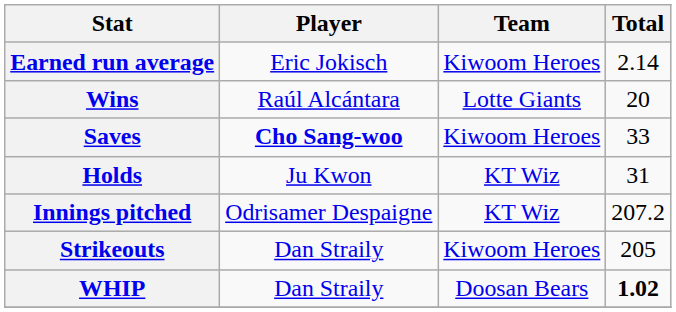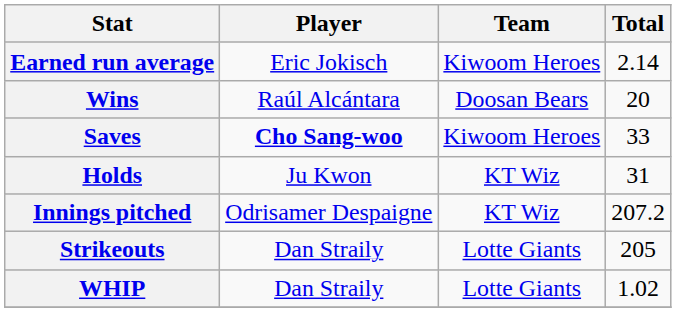Wins | Team: Lotte Giants -> Doosan Bears
Strikeouts | Team: Kiwoom Heroes -> Lotte Giants
WHIP | Team: Doosan Bears -> Lotte Giants
WHIP | Total: bold -> normal
